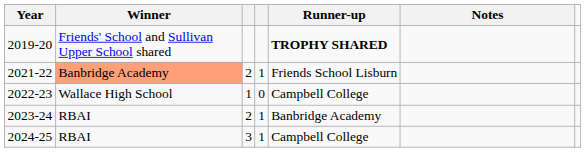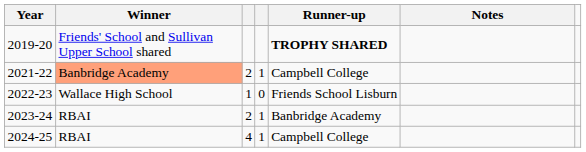2021-22 | Runner-up: Friends School Lisburn -> Campbell College
2022-23 | Runner-up: Campbell College -> Friends School Lisburn
2024-25 | column 3: 3 -> 4
